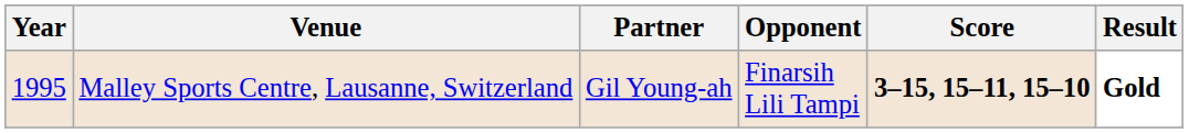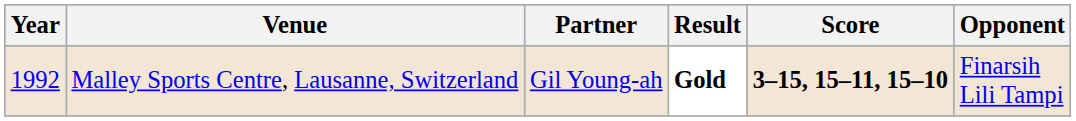columns swapped: Opponent <-> Result
Malley Sports Centre, Lausanne, Switzerland | Year: 1995 -> 1992
